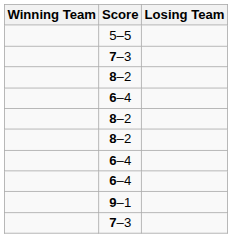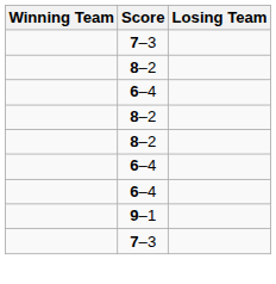- row: 5–5
